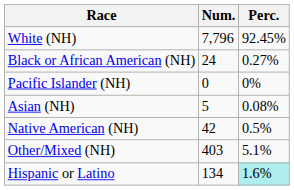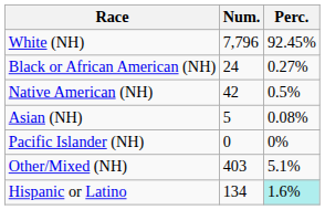rows swapped: Native American (NH) <-> Pacific Islander (NH)
